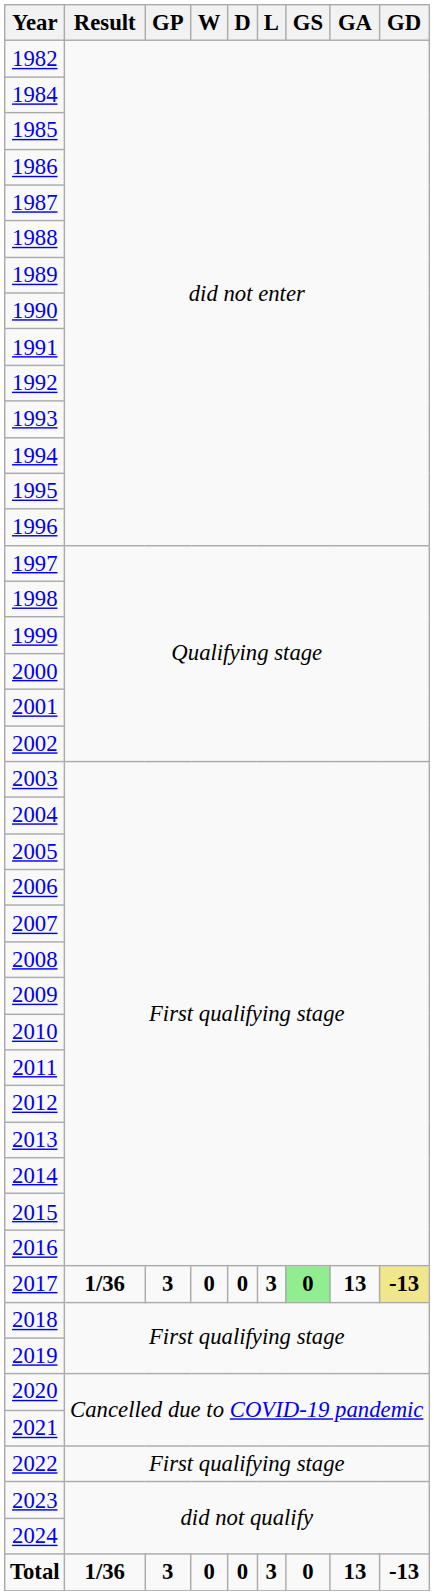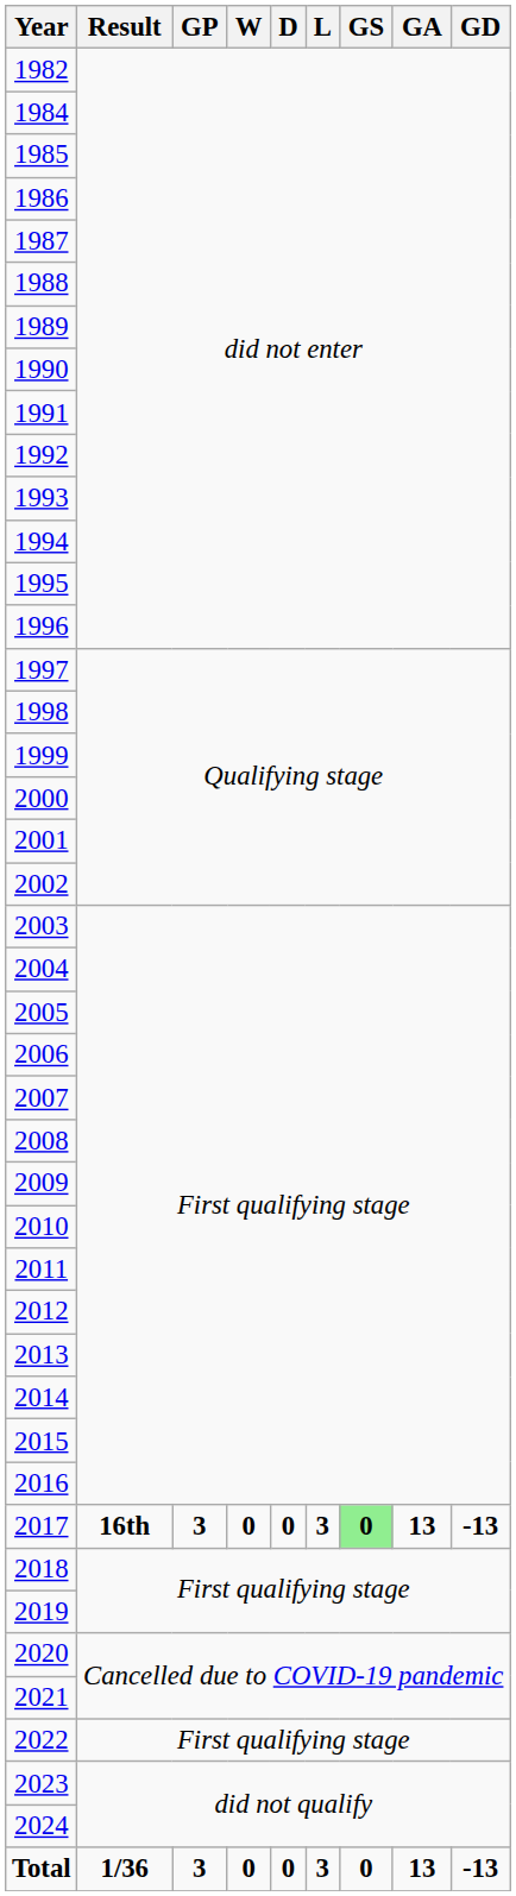2017 | Result: 1/36 -> 16th
2017 | GD: khaki background -> no background
